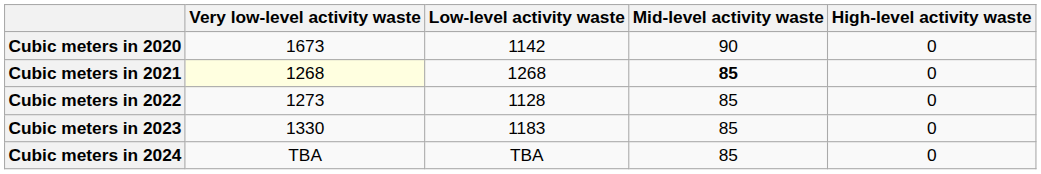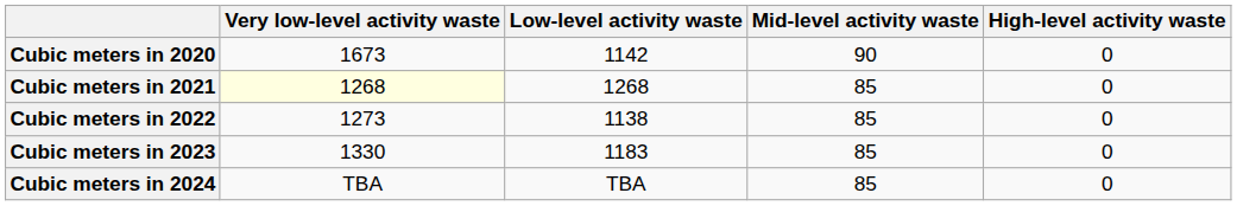Cubic meters in 2021 | Mid-level activity waste: bold -> normal
Cubic meters in 2022 | Low-level activity waste: 1128 -> 1138
